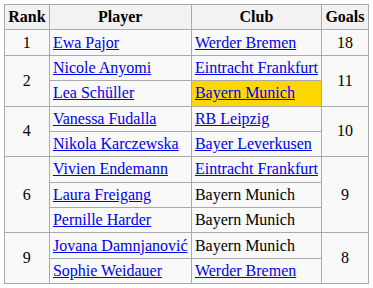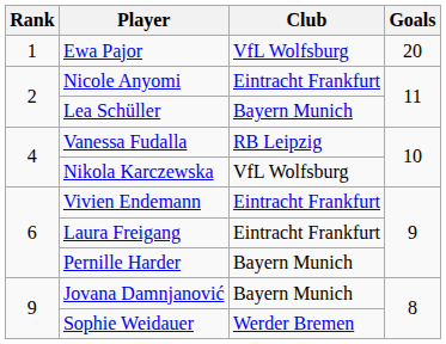Ewa Pajor | Club: Werder Bremen -> VfL Wolfsburg
Ewa Pajor | Goals: 18 -> 20
Lea Schüller | Club: gold background -> no background
Nikola Karczewska | Club: Bayer Leverkusen -> VfL Wolfsburg
Laura Freigang | Club: Bayern Munich -> Eintracht Frankfurt
